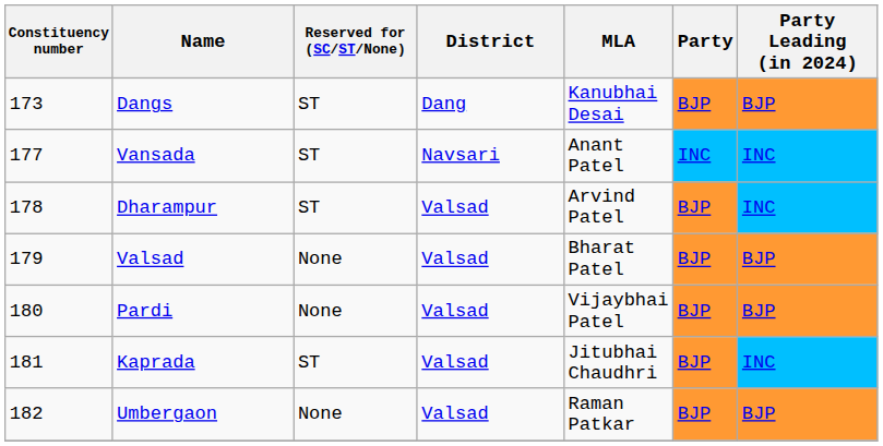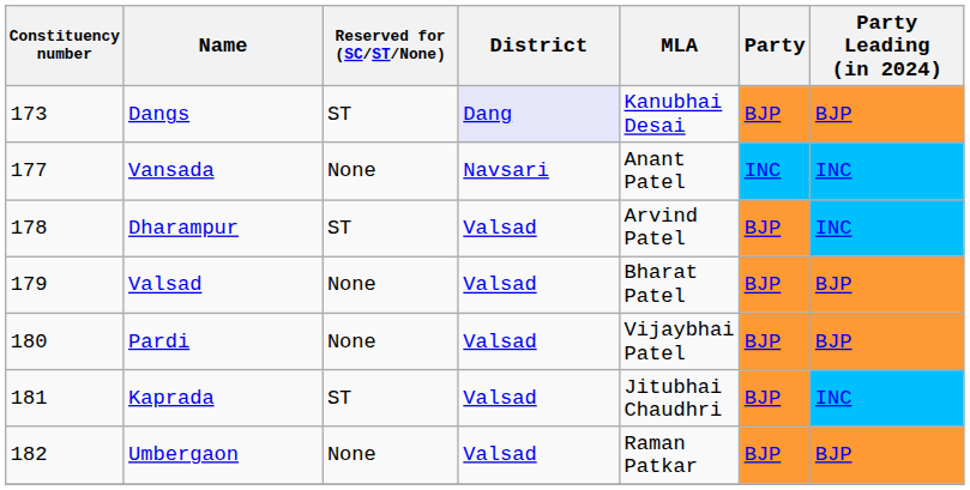Dangs | District: no background -> lavender background
Vansada | Reserved for (SC/ST/None): ST -> None
